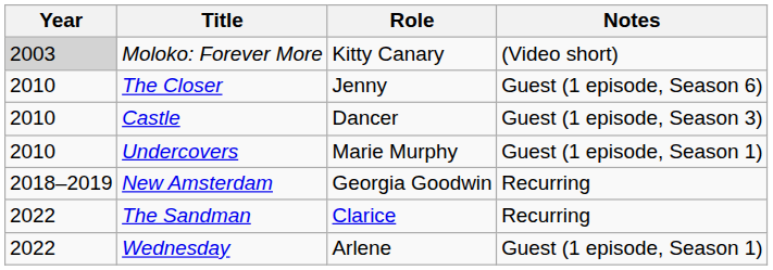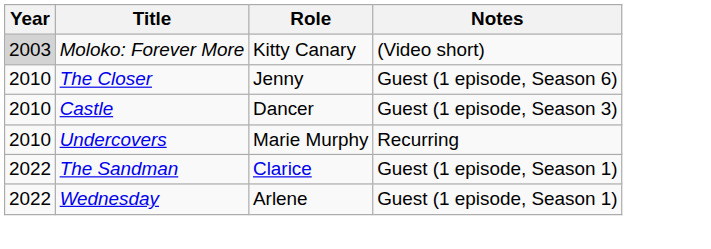Undercovers | Notes: Guest (1 episode, Season 1) -> Recurring
- row: 2018–2019 | New Amsterdam | Georgia Goodwin | Recurring
The Sandman | Notes: Recurring -> Guest (1 episode, Season 1)
